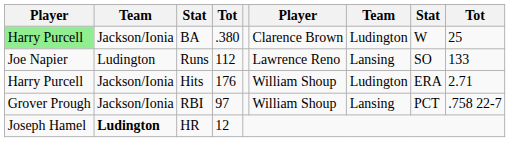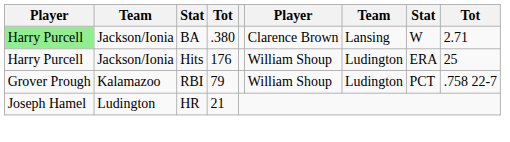BA | column 7: Ludington -> Lansing
BA | column 9: 25 -> 2.71
- row: Joe Napier | Ludington | Runs | 112 | Lawrence Reno | Lansing | SO | 133
Hits | column 9: 2.71 -> 25
RBI | column 2: Jackson/Ionia -> Kalamazoo
RBI | column 4: 97 -> 79
RBI | column 7: Lansing -> Ludington
HR | column 2: bold -> normal
HR | column 4: 12 -> 21
